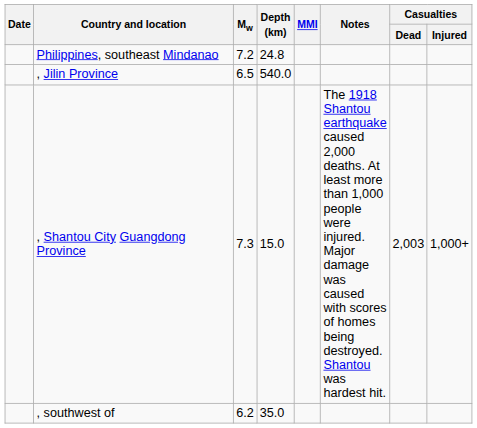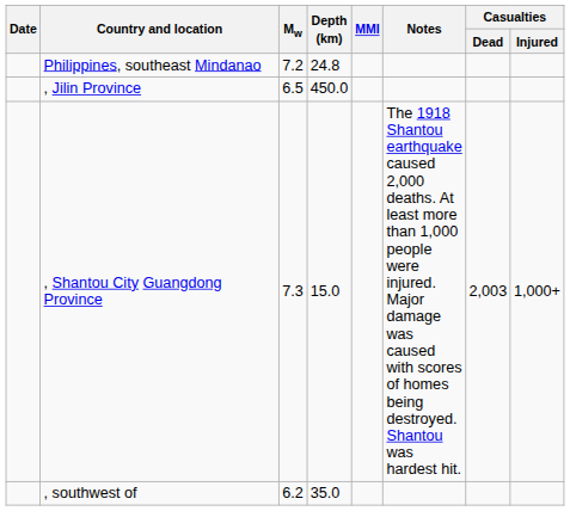, Jilin Province | Depth (km): 540.0 -> 450.0
